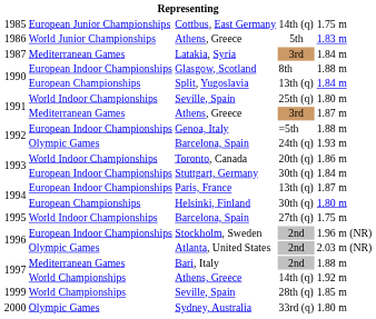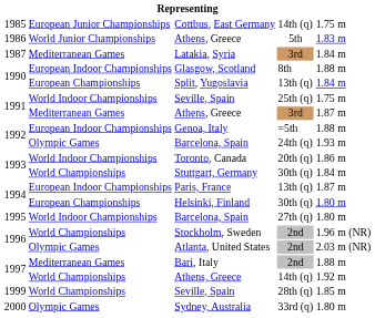Seville, Spain / 25th (q) | column 5: 1.80 m -> 1.75 m
Stuttgart, Germany | column 2: European Indoor Championships -> World Championships
Barcelona, Spain / 27th (q) | column 5: 1.75 m -> 1.80 m
Stockholm, Sweden | column 2: European Indoor Championships -> World Championships
